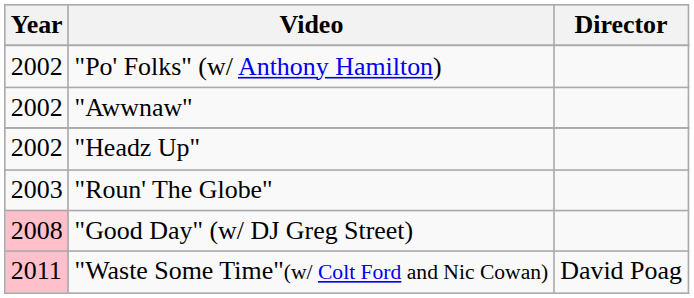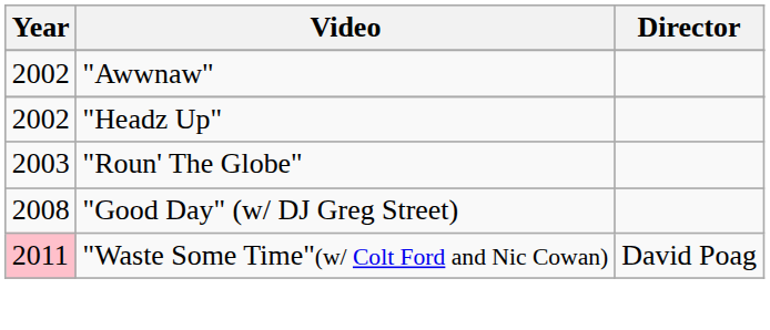- row: 2002 | "Po' Folks" (w/ Anthony Hamilton)
"Good Day" (w/ DJ Greg Street) | Year: pink background -> no background
